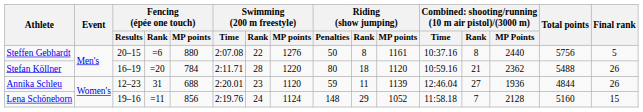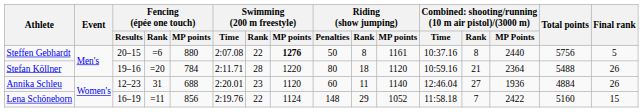Steffen Gebhardt | Swimming (200 m freestyle) / MP points: normal -> bold
Stefan Köllner | Fencing (épée one touch) / Results: 16–19 -> 19–16
Stefan Köllner | column 14: 2362 -> 2364
Annika Schleu | Riding (show jumping) / Penalties: 59 -> 60
Annika Schleu | Riding (show jumping) / MP points: 1139 -> 1140
Annika Schleu | Total points: 4844 -> 4884
Lena Schöneborn | Fencing (épée one touch) / Results: 19–16 -> 16–19
Lena Schöneborn | Swimming (200 m freestyle) / Rank: 24 -> 22
Lena Schöneborn | column 14: 2128 -> 2422
